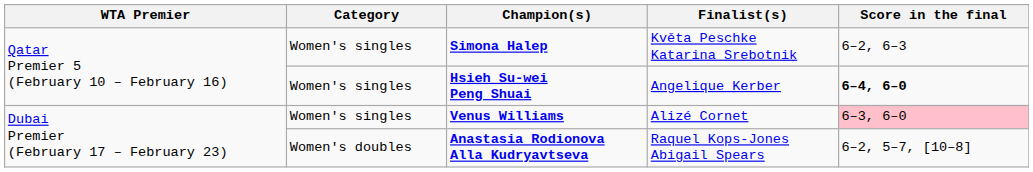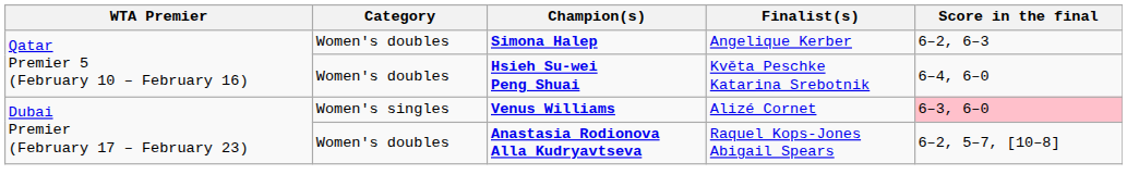Simona Halep | Category: Women's singles -> Women's doubles
Simona Halep | Finalist(s): Květa Peschke Katarina Srebotnik -> Angelique Kerber
Hsieh Su-wei Peng Shuai | Category: Women's singles -> Women's doubles
Hsieh Su-wei Peng Shuai | Finalist(s): Angelique Kerber -> Květa Peschke Katarina Srebotnik
Hsieh Su-wei Peng Shuai | Score in the final: bold -> normal
